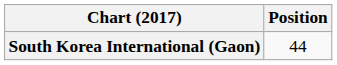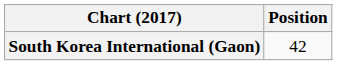South Korea International (Gaon) | Position: 44 -> 42
